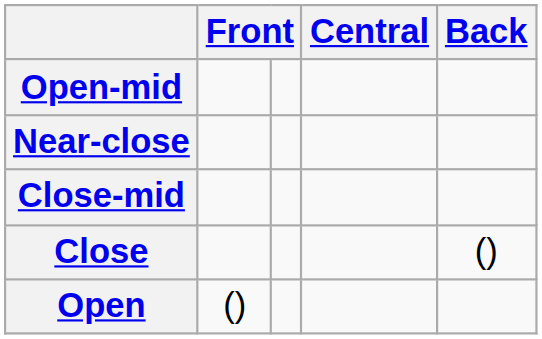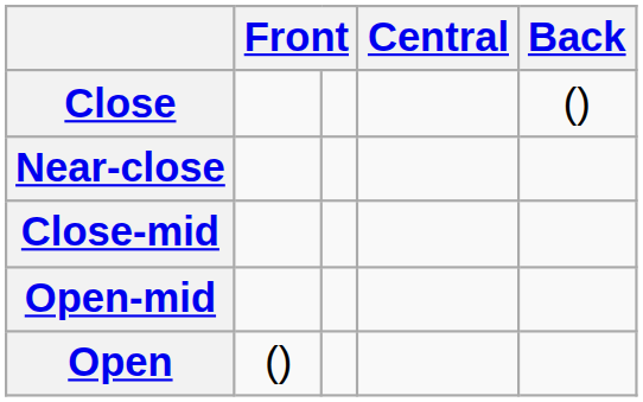rows swapped: Close <-> Open-mid
